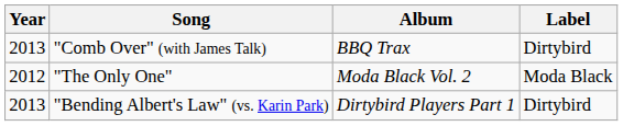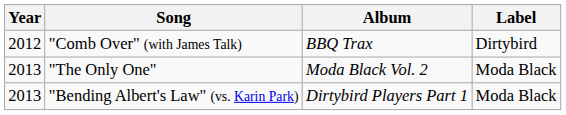"Comb Over" (with James Talk) | Year: 2013 -> 2012
"The Only One" | Year: 2012 -> 2013
"Bending Albert's Law" (vs. Karin Park) | Label: Dirtybird -> Moda Black
